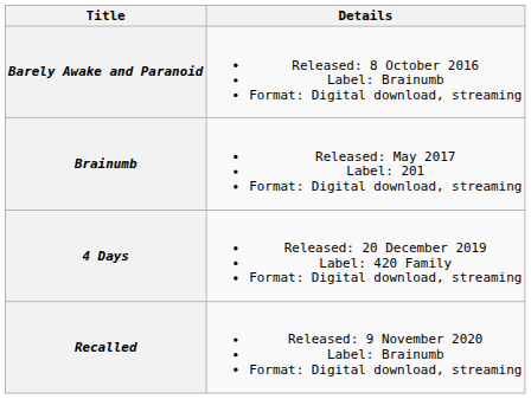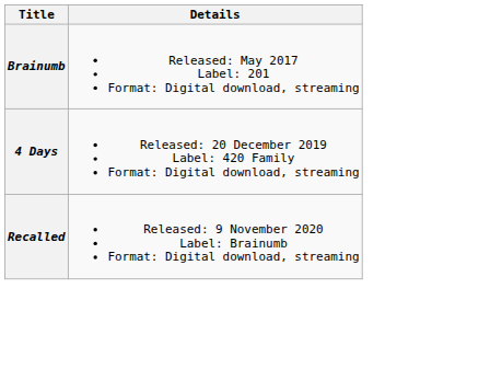- row: Barely Awake and Paranoid | Released: 8 October 2016 Label: Brainumb Format: Digital download, streaming
